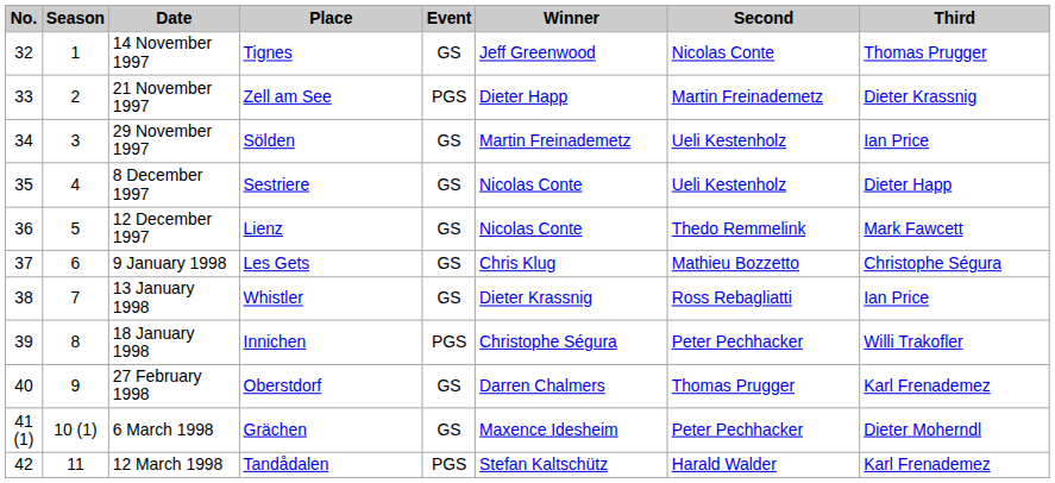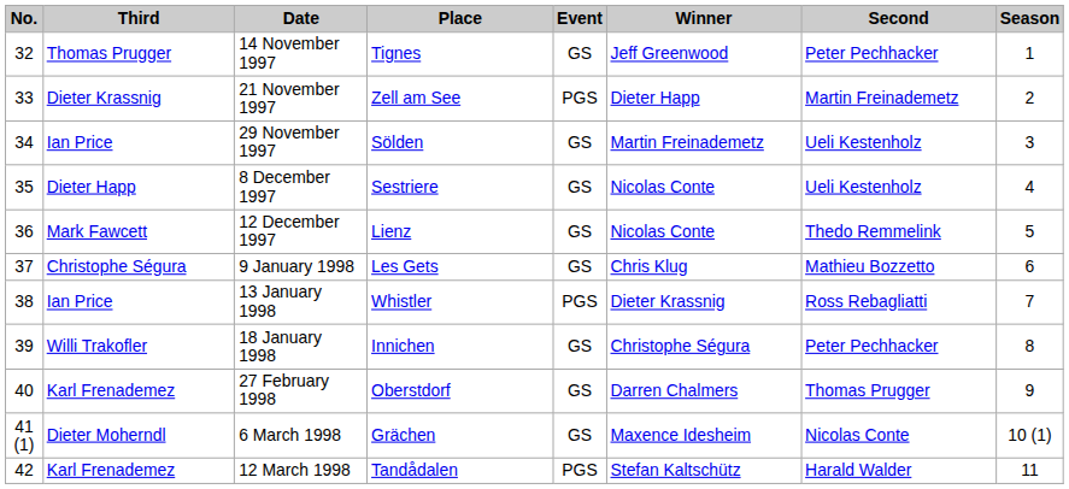columns swapped: Season <-> Third
14 November 1997 | Second: Nicolas Conte -> Peter Pechhacker
13 January 1998 | Event: GS -> PGS
18 January 1998 | Event: PGS -> GS
6 March 1998 | Second: Peter Pechhacker -> Nicolas Conte
